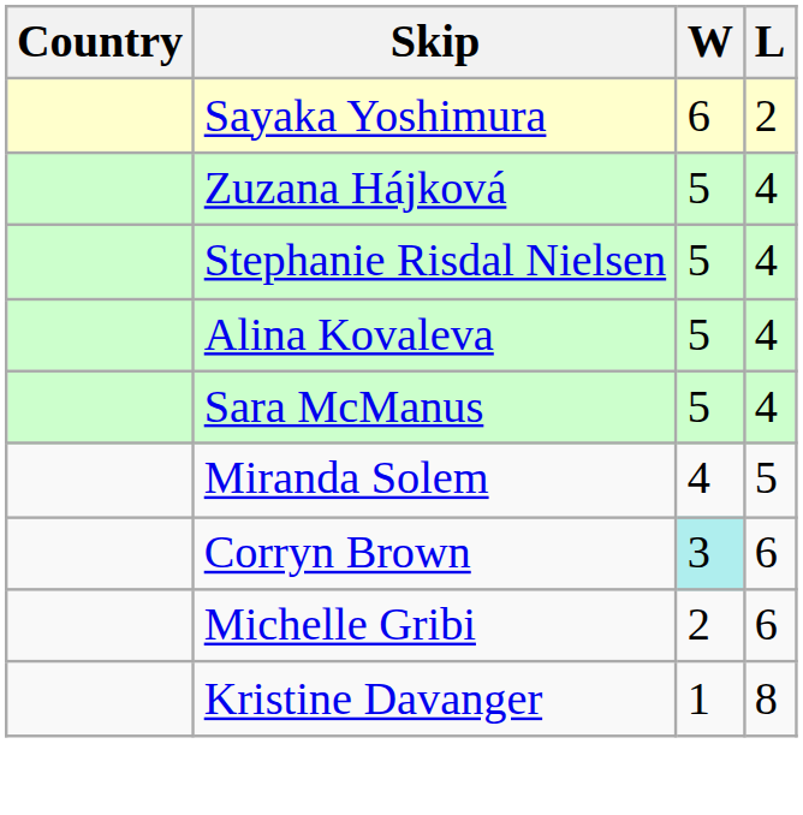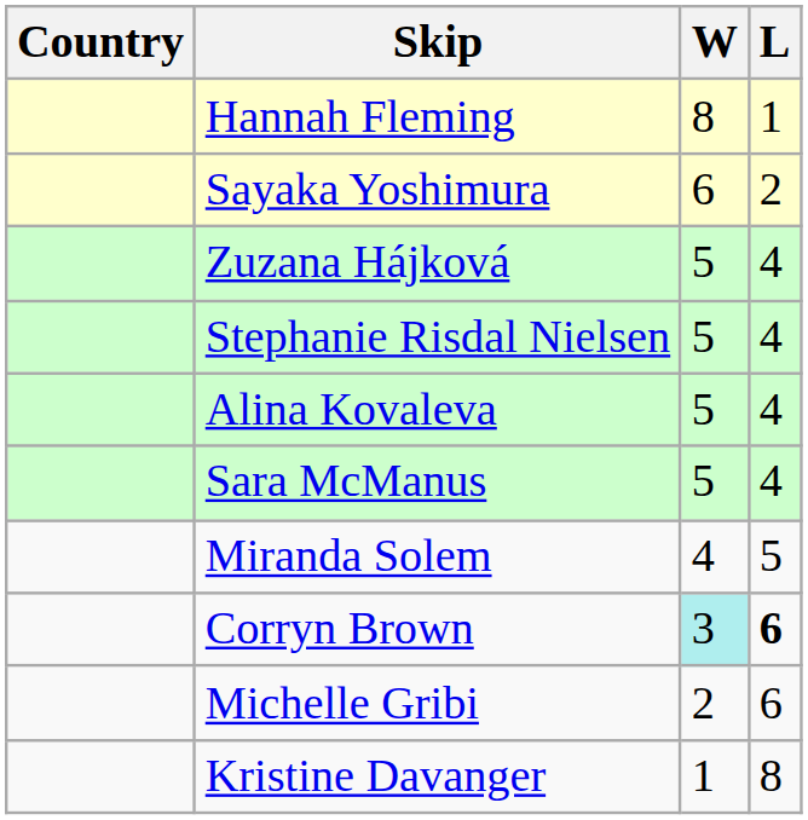+ row: Hannah Fleming | 8 | 1
Corryn Brown | L: normal -> bold
